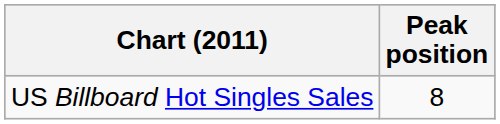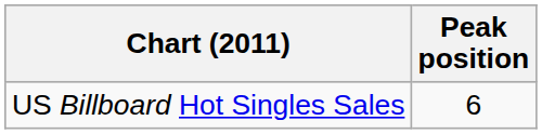US Billboard Hot Singles Sales | Peak position: 8 -> 6
